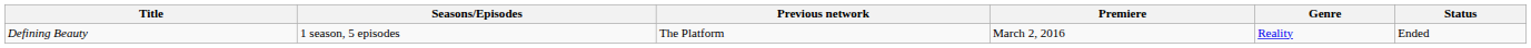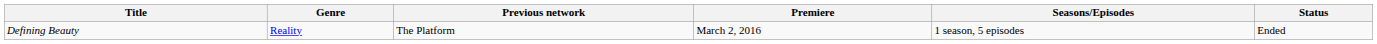columns swapped: Genre <-> Seasons/Episodes
